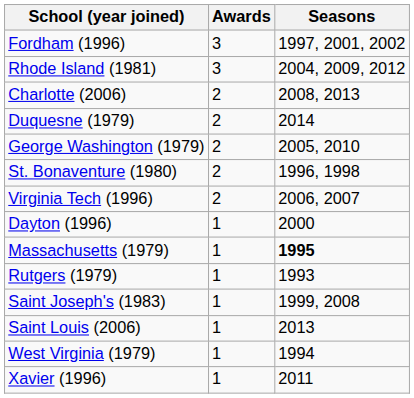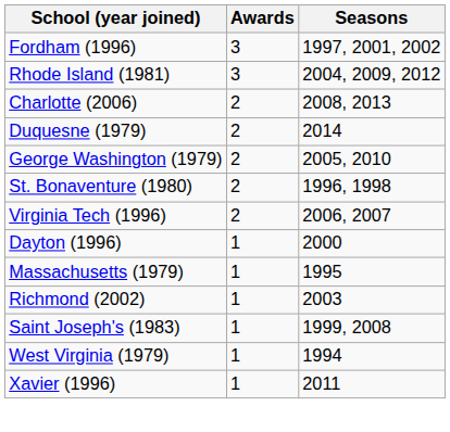Massachusetts (1979) | Seasons: bold -> normal
+ row: Richmond (2002) | 1 | 2003
- row: Rutgers (1979) | 1 | 1993
- row: Saint Louis (2006) | 1 | 2013
